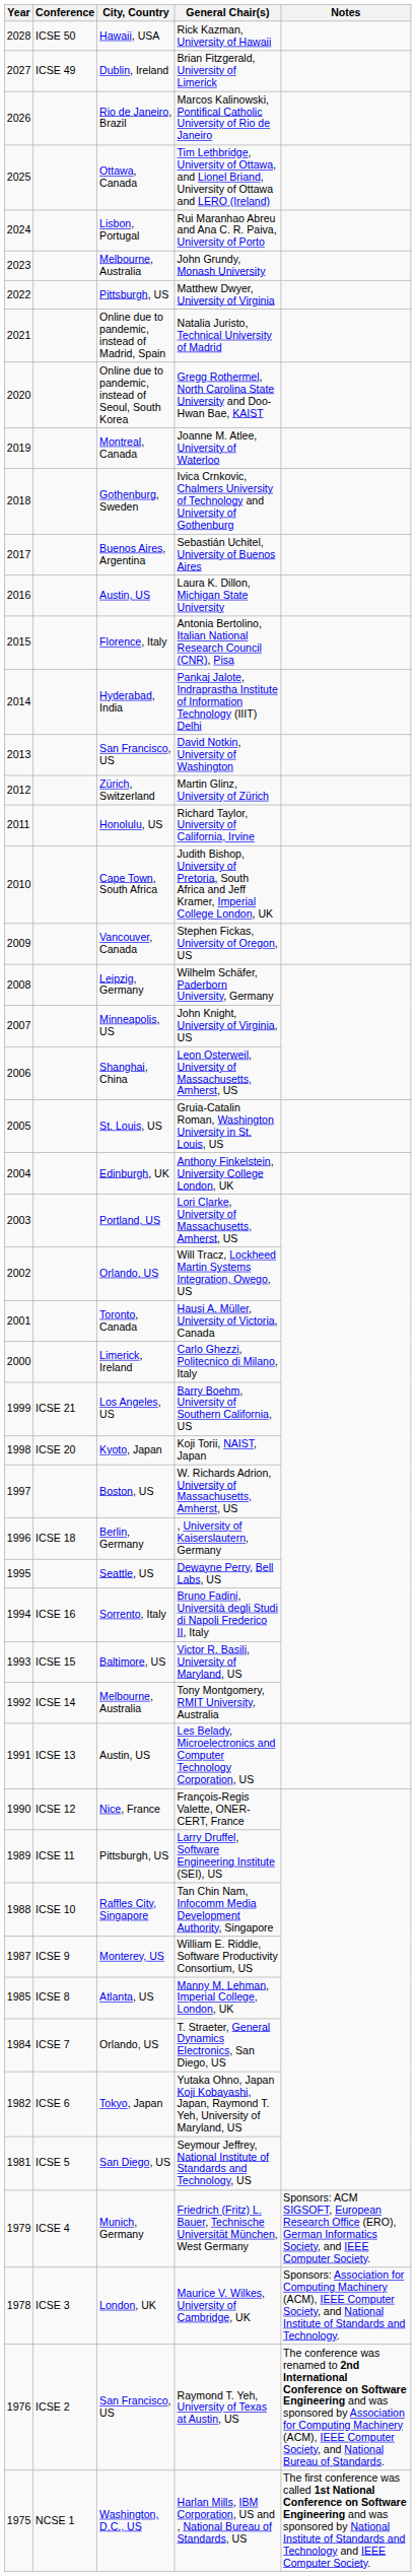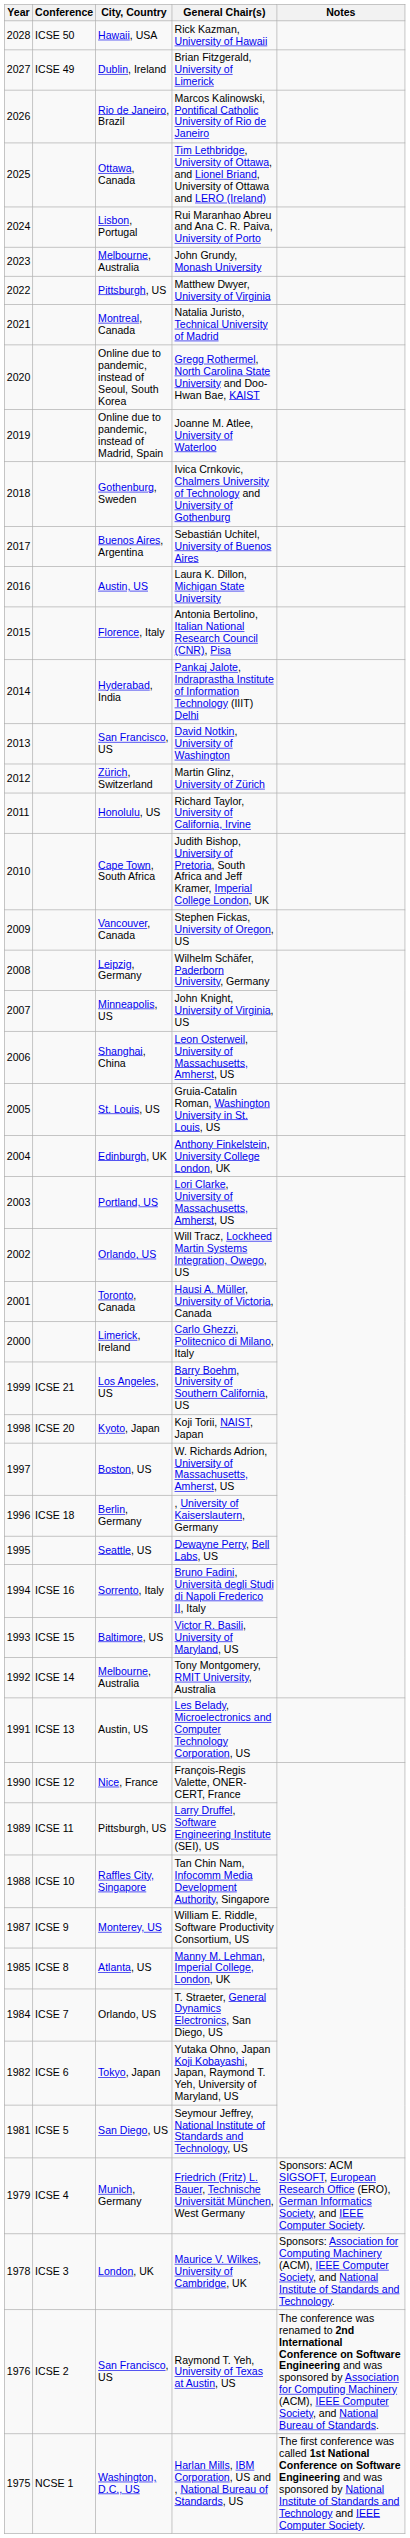Natalia Juristo, Technical University of Madrid | City, Country: Online due to pandemic, instead of Madrid, Spain -> Montreal, Canada
Joanne M. Atlee, University of Waterloo | City, Country: Montreal, Canada -> Online due to pandemic, instead of Madrid, Spain
